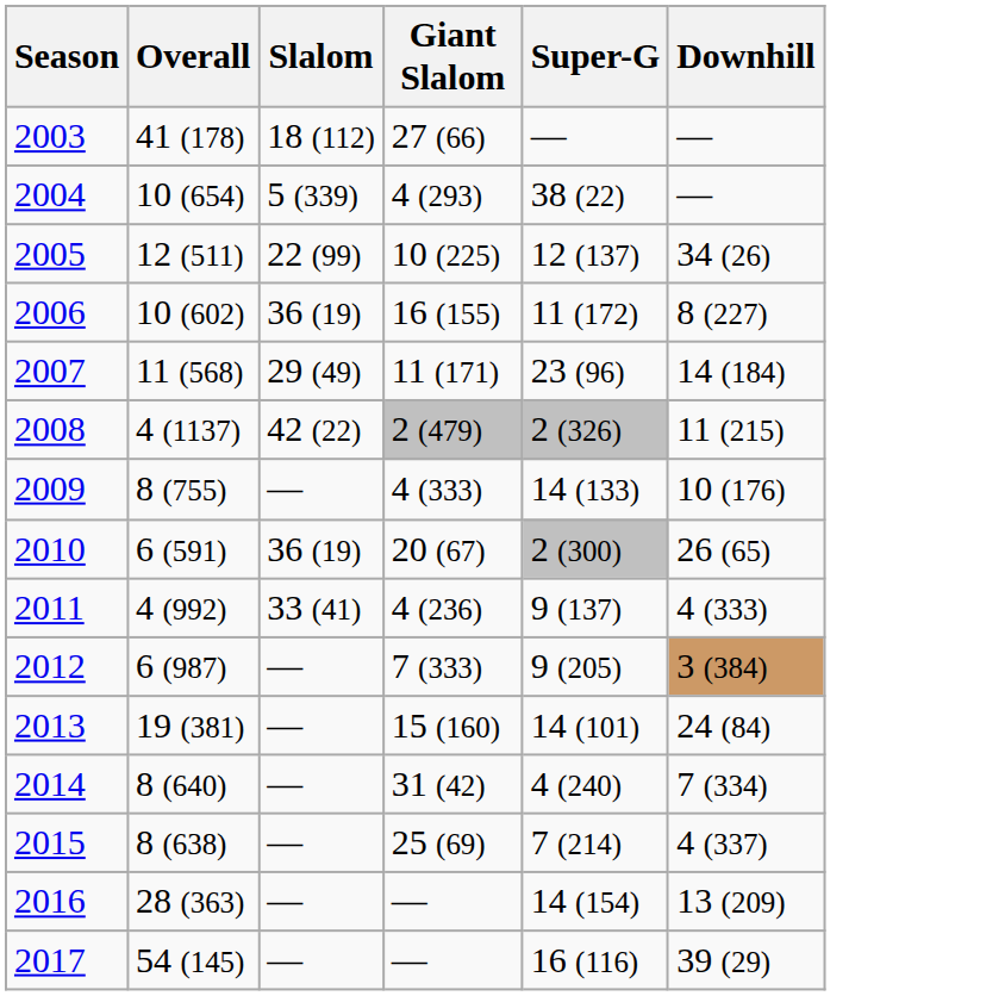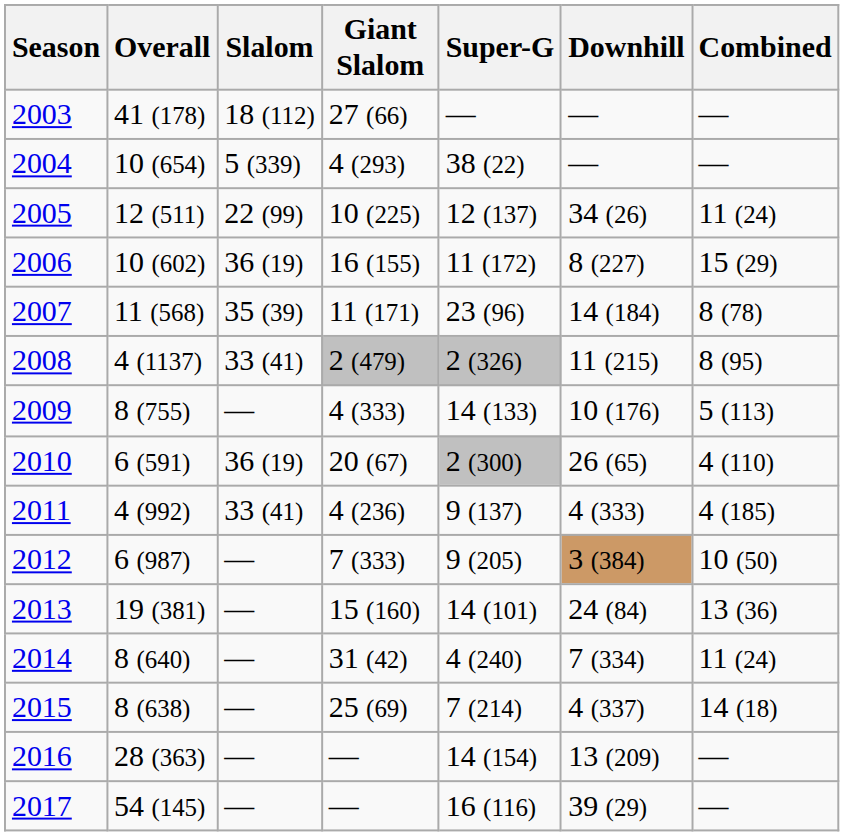+ column: Combined | — | — | 11 (24) | 15 (29) | 8 (78) | 8 (95) | 5 (113) | 4 (110) | 4 (185) | 10 (50) | 13 (36) | 11 (24) | 14 (18) | — | —
2007 | Slalom: 29 (49) -> 35 (39)
2008 | Slalom: 42 (22) -> 33 (41)
